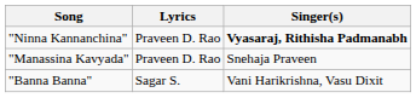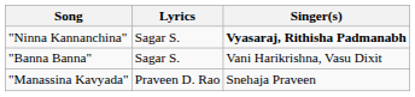"Ninna Kannanchina" | Lyrics: Praveen D. Rao -> Sagar S.
rows swapped: "Banna Banna" <-> "Manassina Kavyada"
